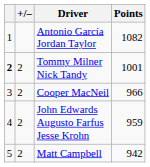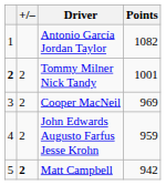Cooper MacNeil | Points: 966 -> 969
Matt Campbell | +/–: normal -> bold
